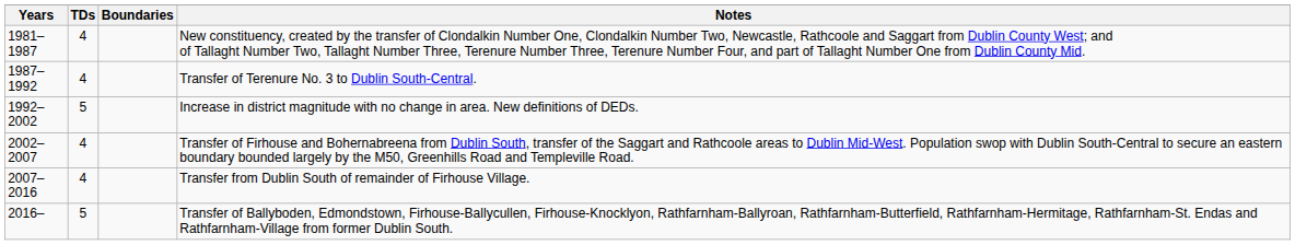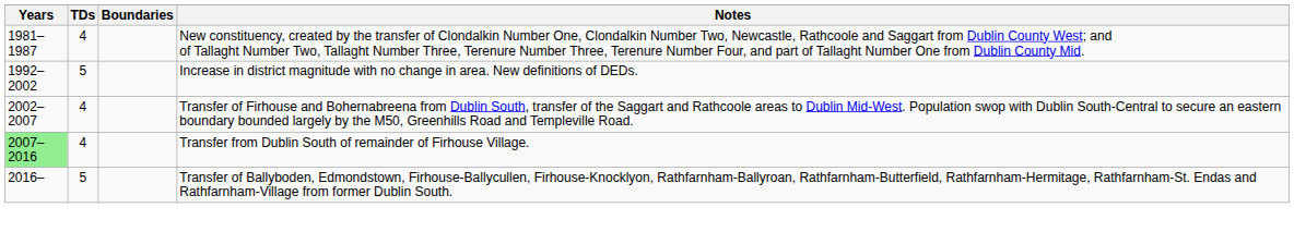- row: 1987–1992 | 4 | Transfer of Terenure No. 3 to Dublin South-Central.
Transfer from Dublin South of remainder of Firhouse Village. | Years: no background -> lightgreen background
